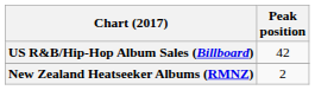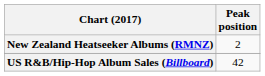rows swapped: New Zealand Heatseeker Albums (RMNZ) <-> US R&B/Hip-Hop Album Sales (Billboard)
